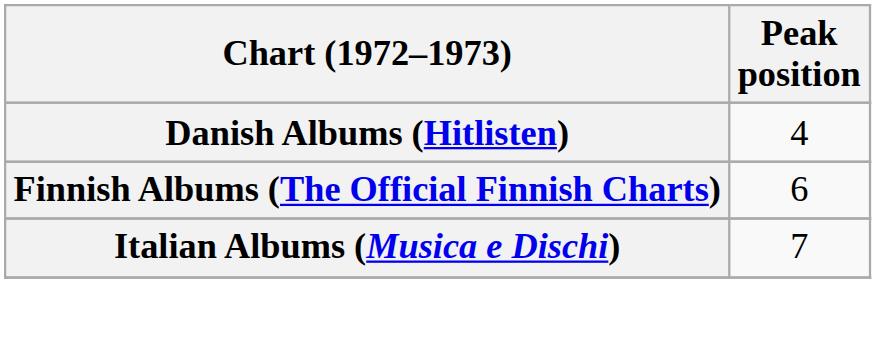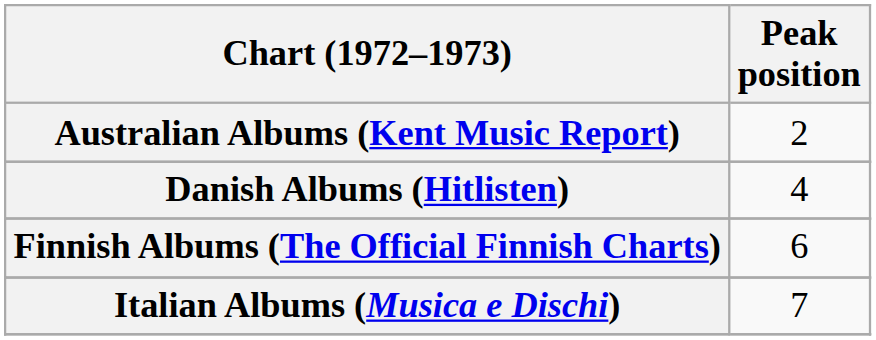+ row: Australian Albums (Kent Music Report) | 2
